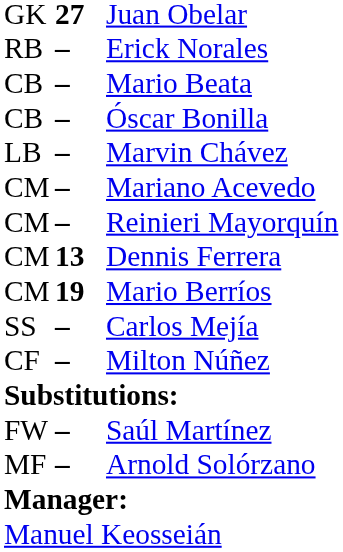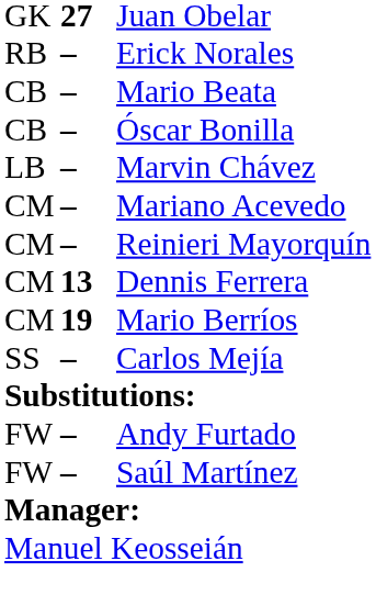- row: CF | – | Milton Núñez
+ row: FW | – | Andy Furtado
- row: MF | – | Arnold Solórzano
